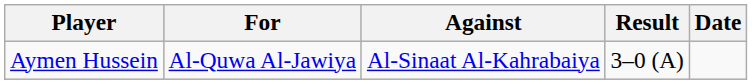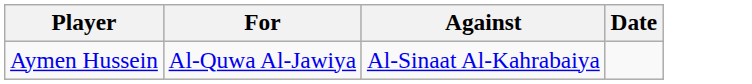- column: Result | 3–0 (A)
